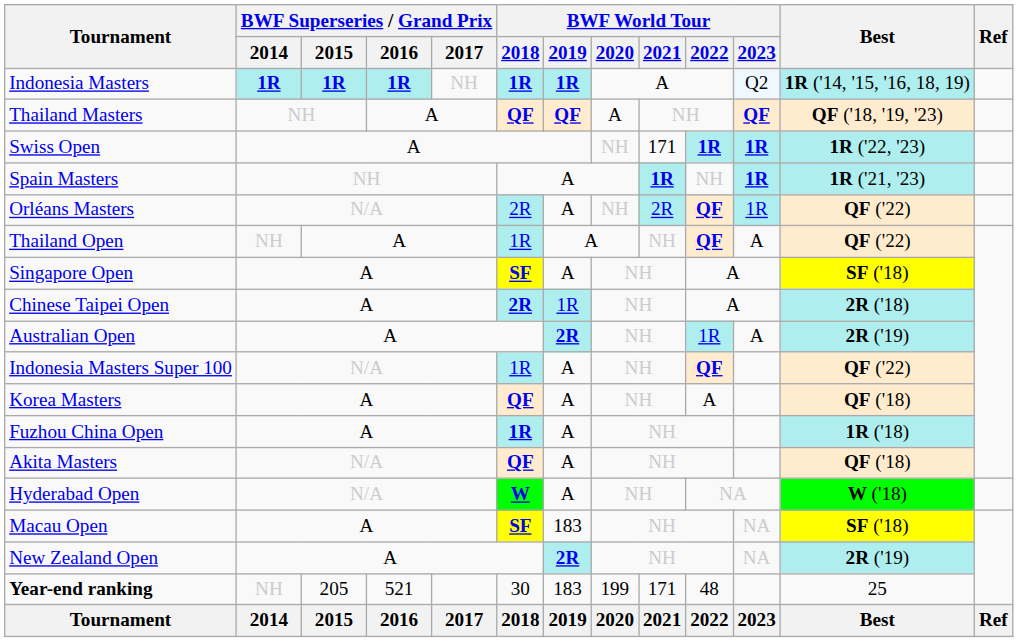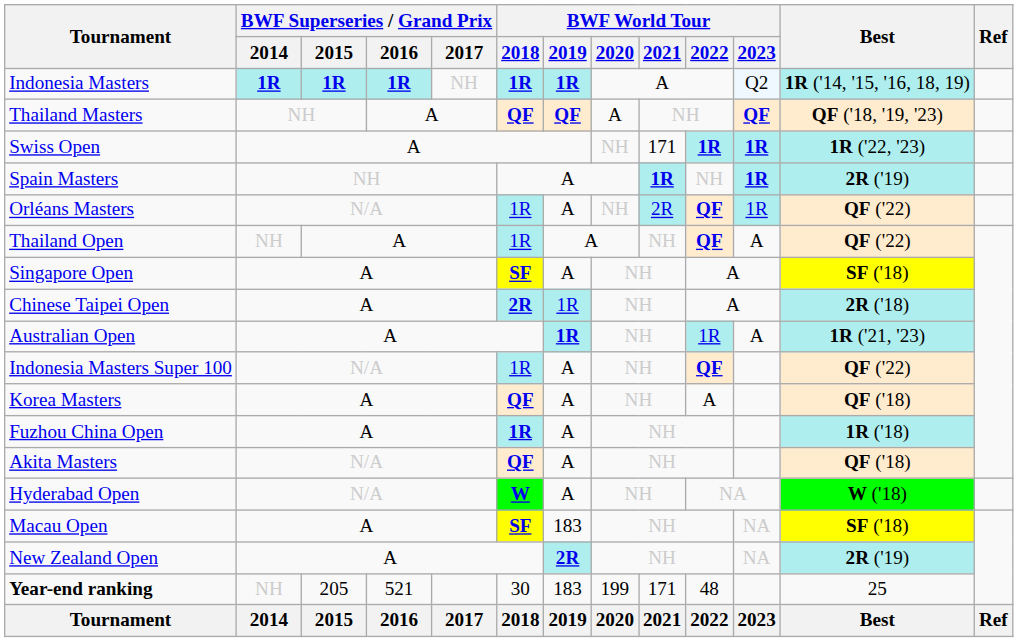Spain Masters | Best: 1R ('21, '23) -> 2R ('19)
Orléans Masters | BWF World Tour / 2018: 2R -> 1R
Australian Open | BWF World Tour / 2019: 2R -> 1R
Australian Open | Best: 2R ('19) -> 1R ('21, '23)
